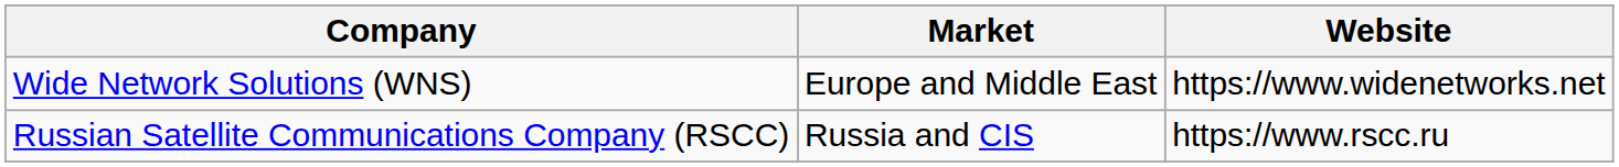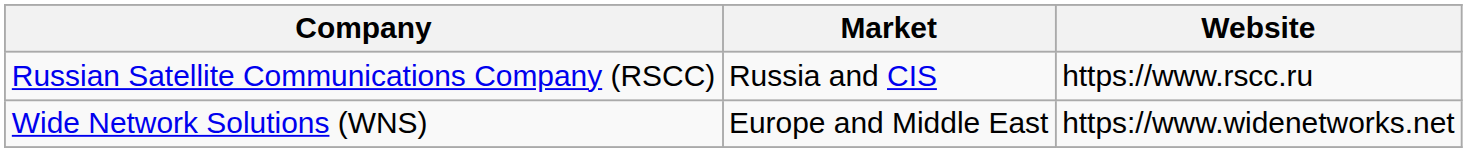rows swapped: Russian Satellite Communications Company (RSCC) <-> Wide Network Solutions (WNS)
